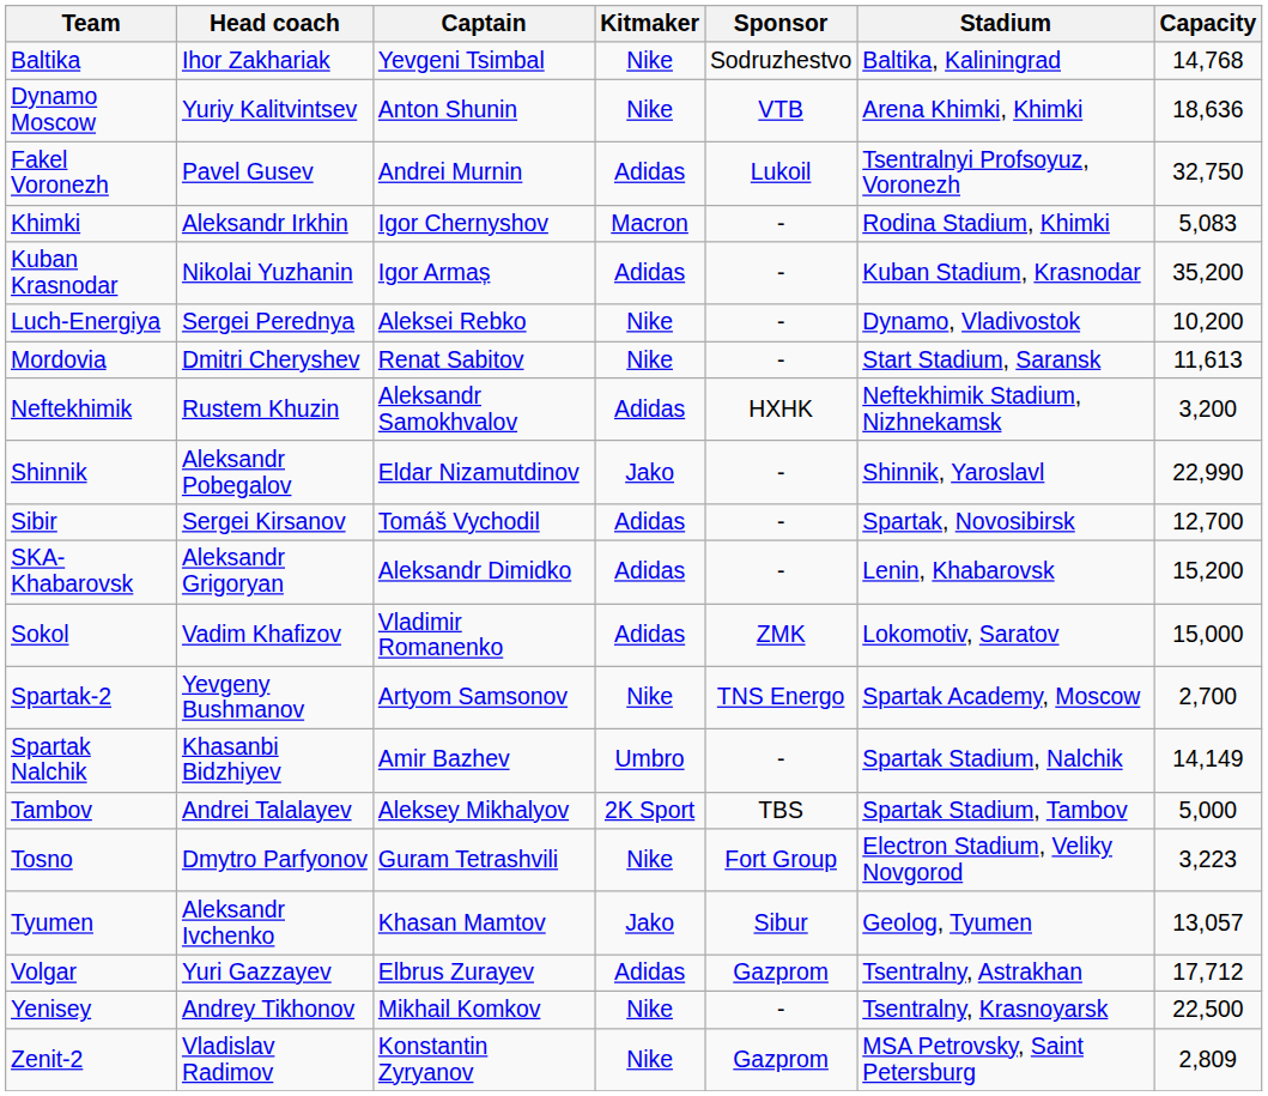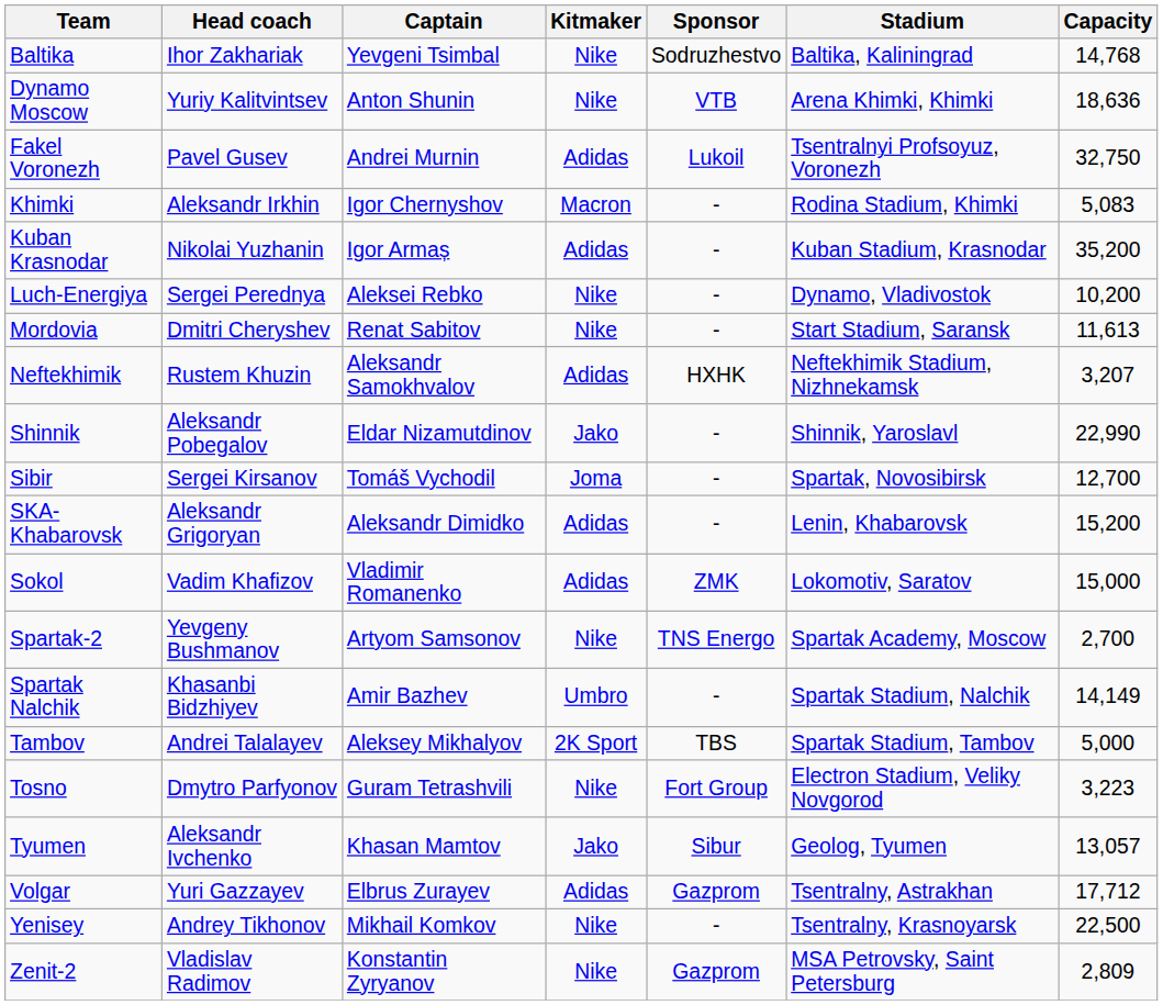Neftekhimik | Capacity: 3,200 -> 3,207
Sibir | Kitmaker: Adidas -> Joma
